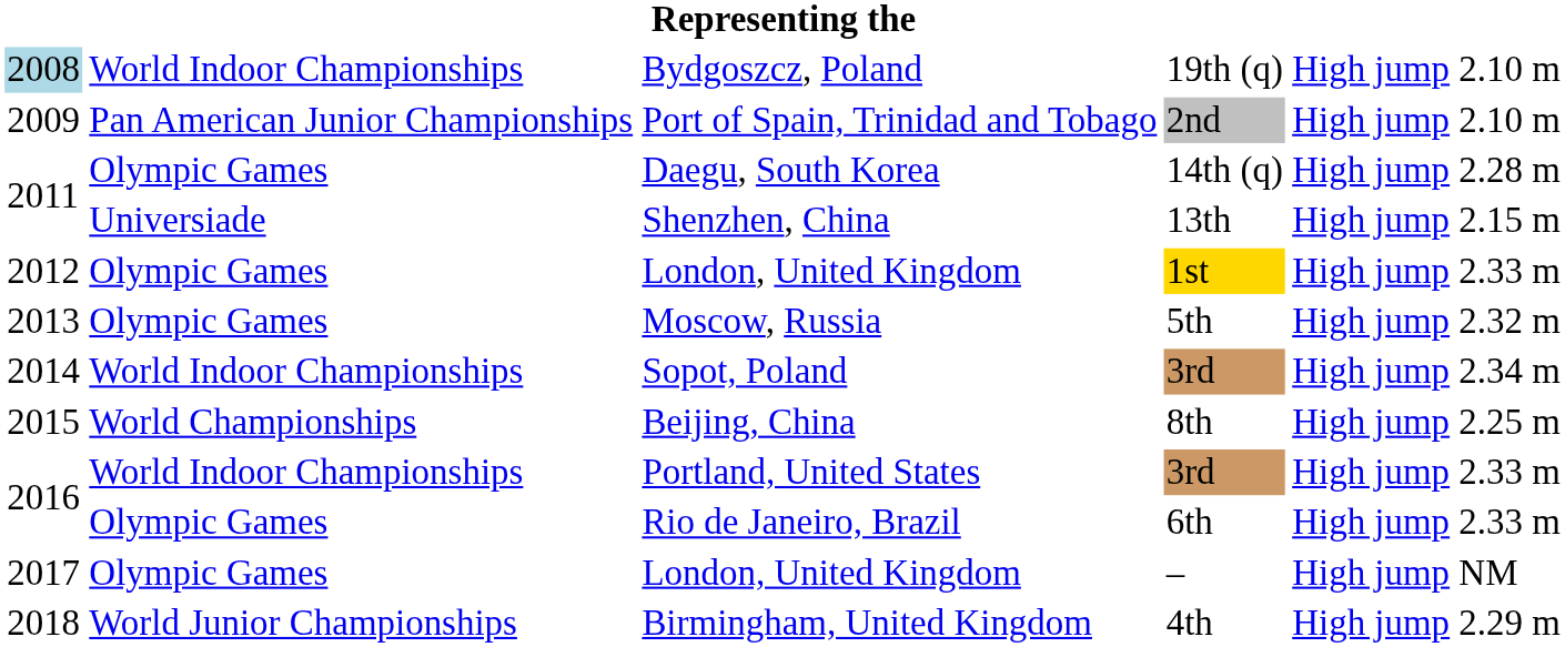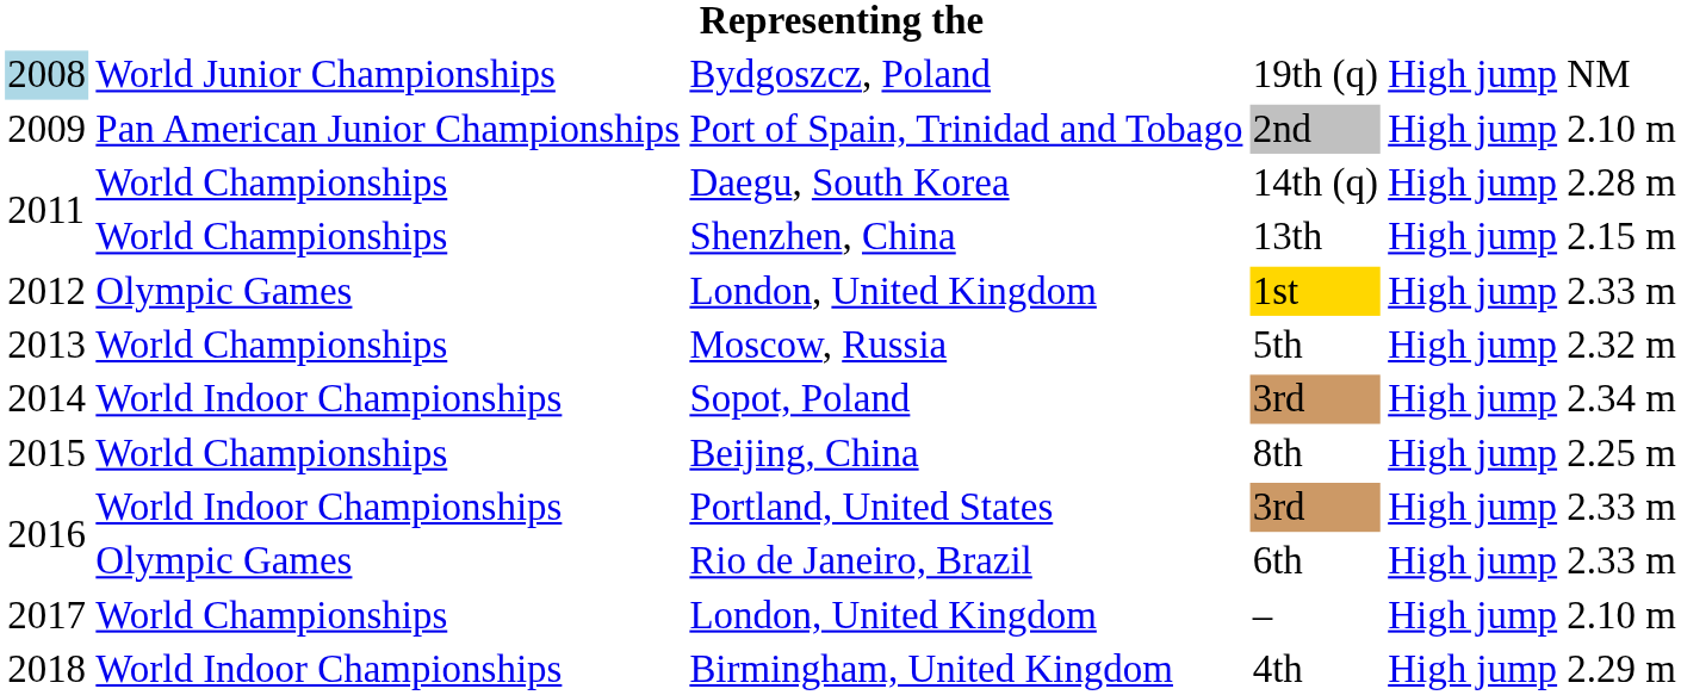Bydgoszcz, Poland | column 2: World Indoor Championships -> World Junior Championships
Bydgoszcz, Poland | column 6: 2.10 m -> NM
Daegu, South Korea | column 2: Olympic Games -> World Championships
Shenzhen, China | column 2: Universiade -> World Championships
Moscow, Russia | column 2: Olympic Games -> World Championships
London, United Kingdom / – | column 2: Olympic Games -> World Championships
London, United Kingdom / – | column 6: NM -> 2.10 m
Birmingham, United Kingdom | column 2: World Junior Championships -> World Indoor Championships
